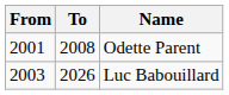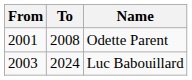Luc Babouillard | To: 2026 -> 2024
